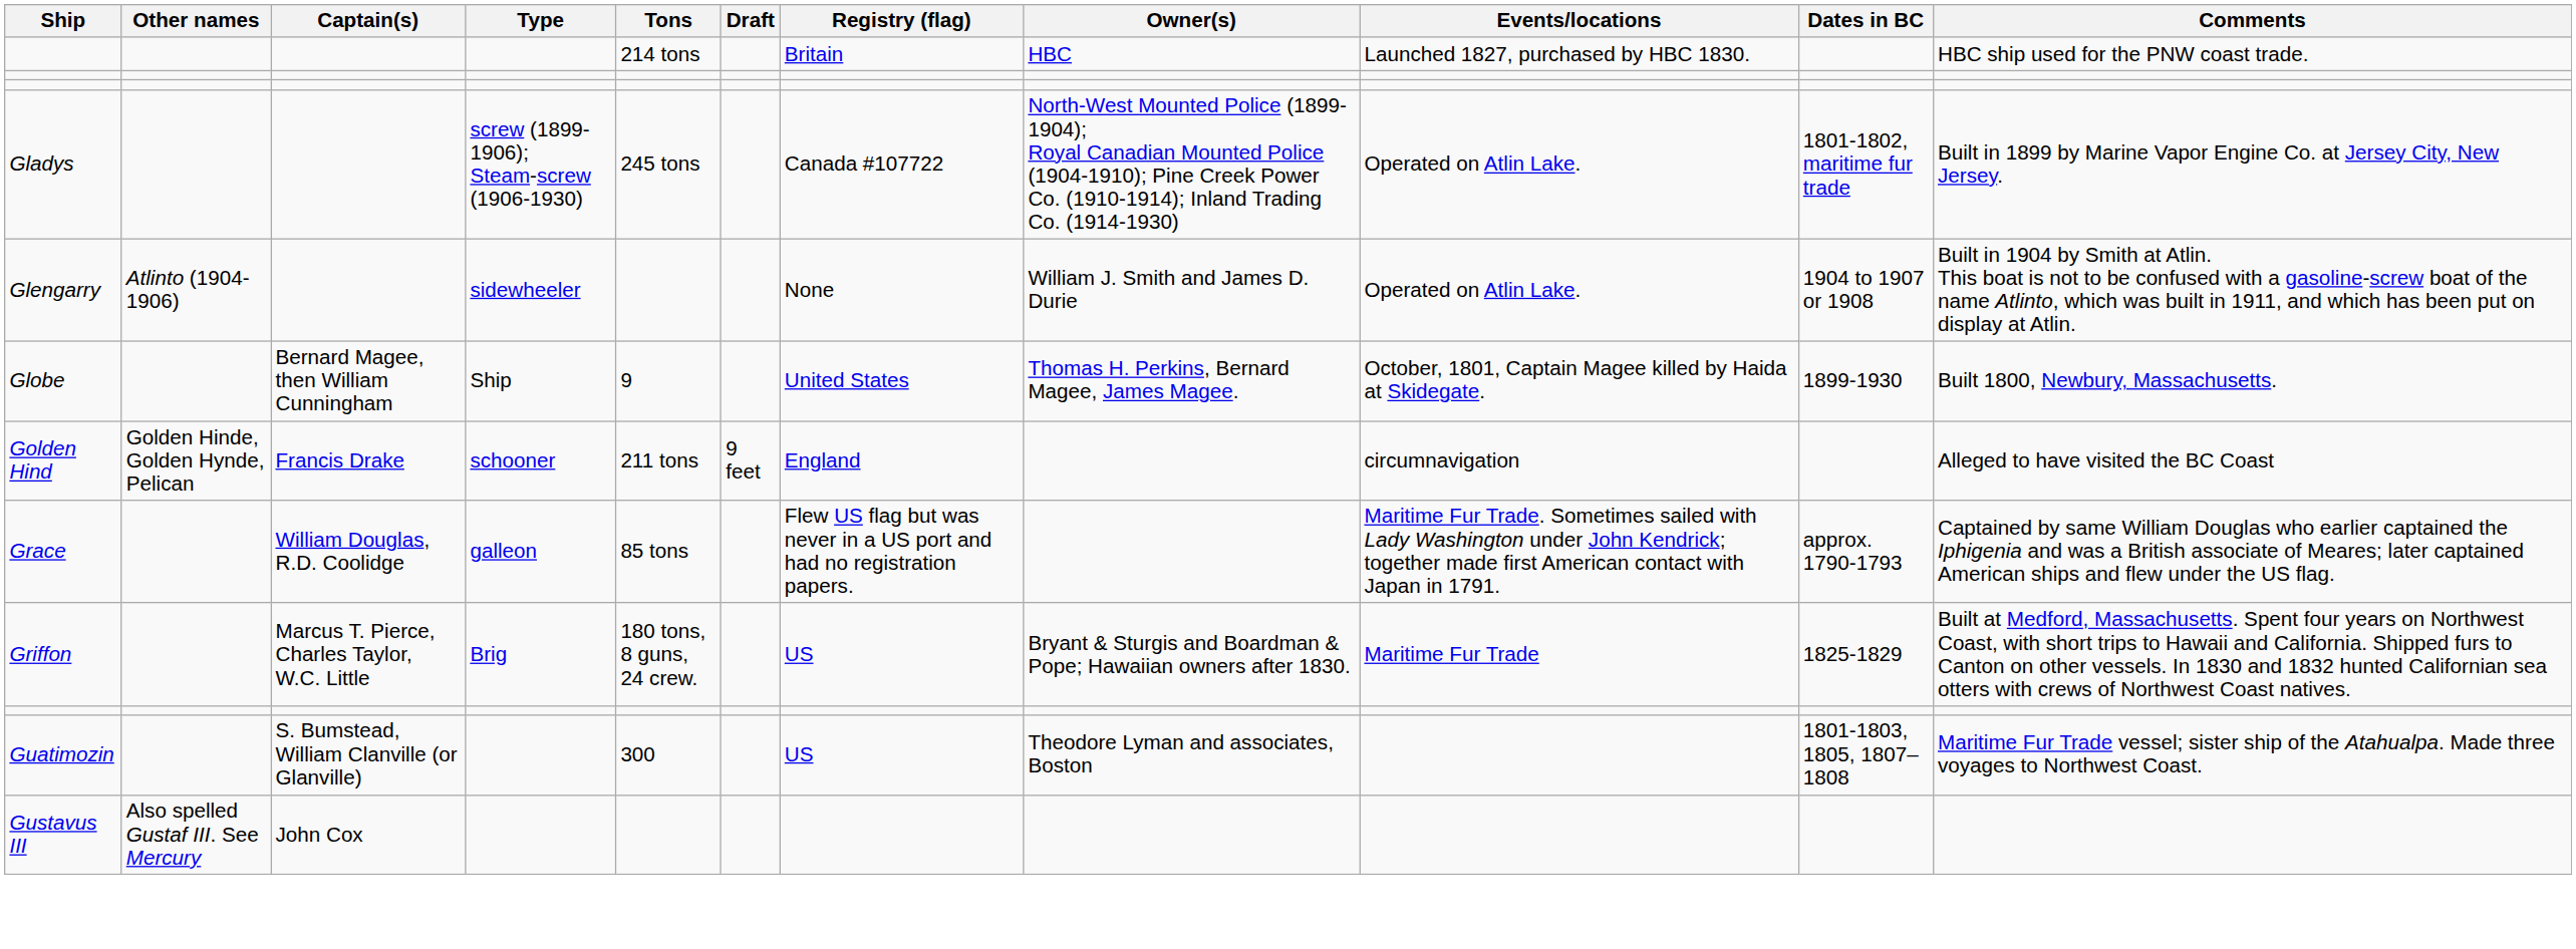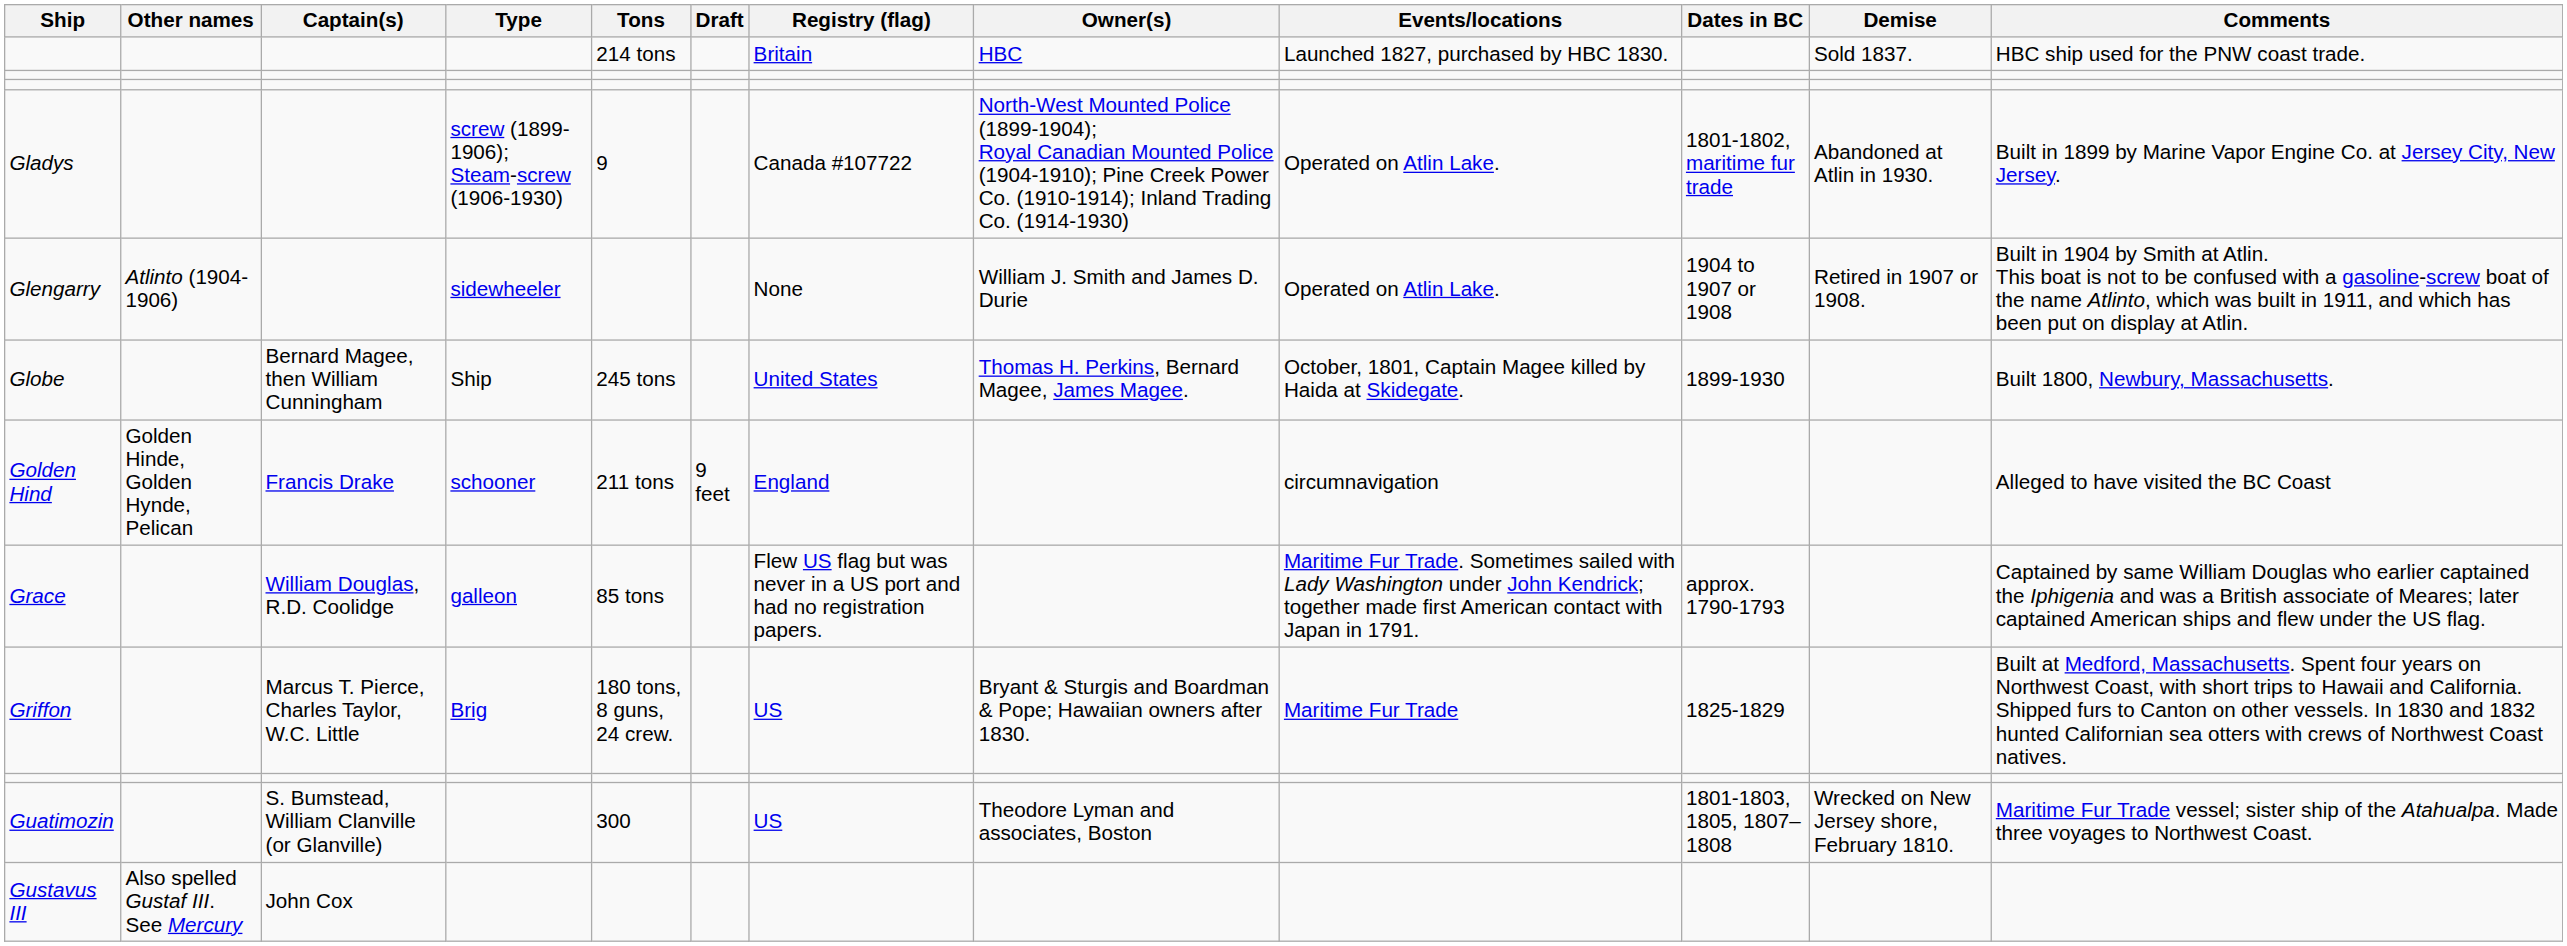+ column: Demise | Sold 1837. | Abandoned at Atlin in 1930. | Retired in 1907 or 1908. | Wrecked on New Jersey shore, February 1810.
Gladys | Tons: 245 tons -> 9
Globe | Tons: 9 -> 245 tons
